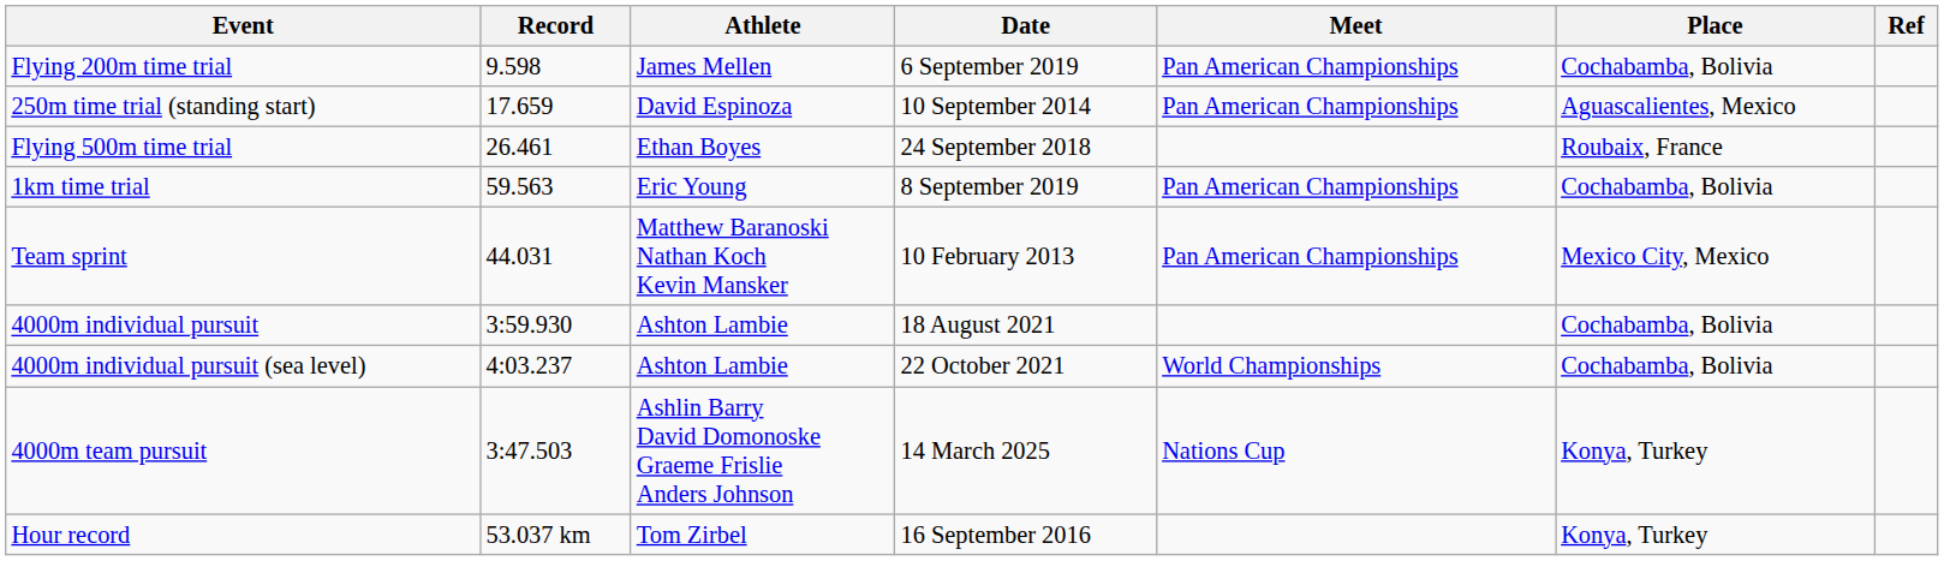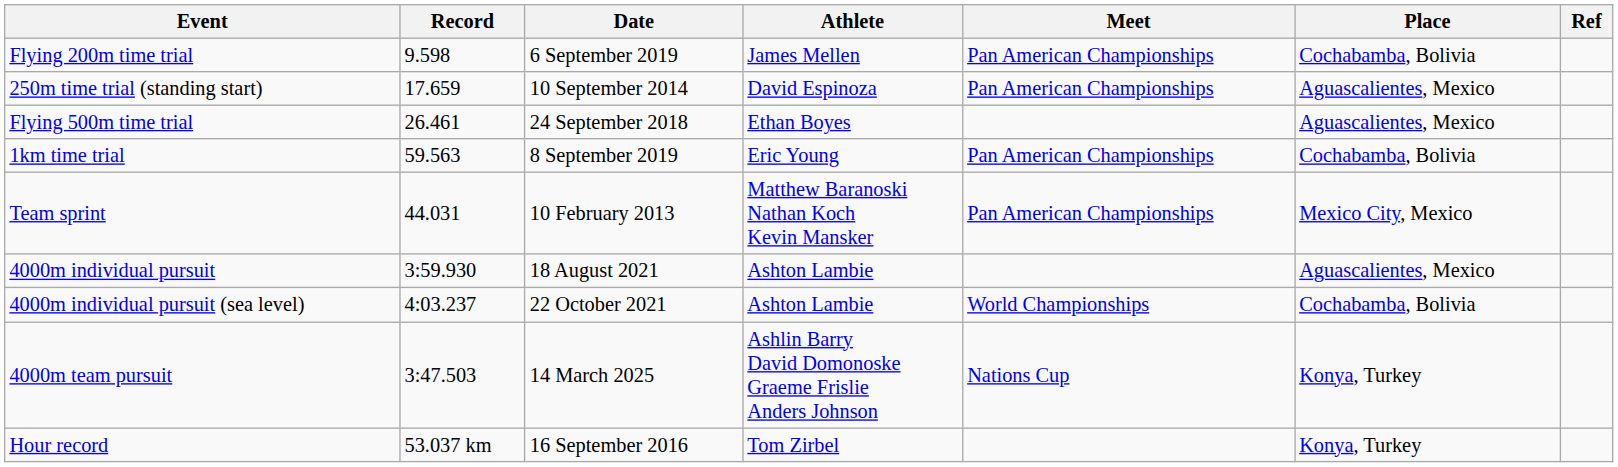columns swapped: Athlete <-> Date
Flying 500m time trial | Place: Roubaix, France -> Aguascalientes, Mexico
4000m individual pursuit | Place: Cochabamba, Bolivia -> Aguascalientes, Mexico
